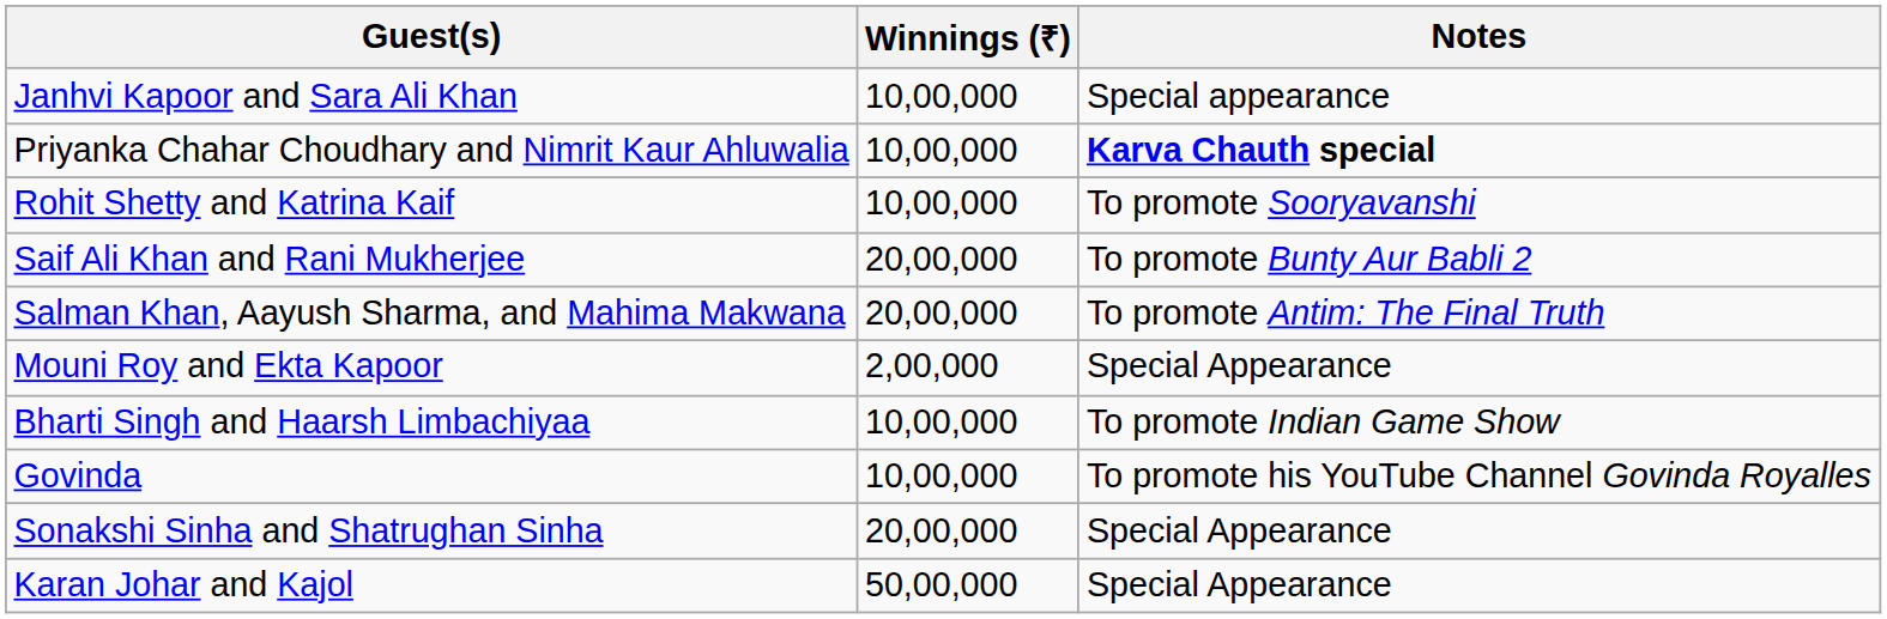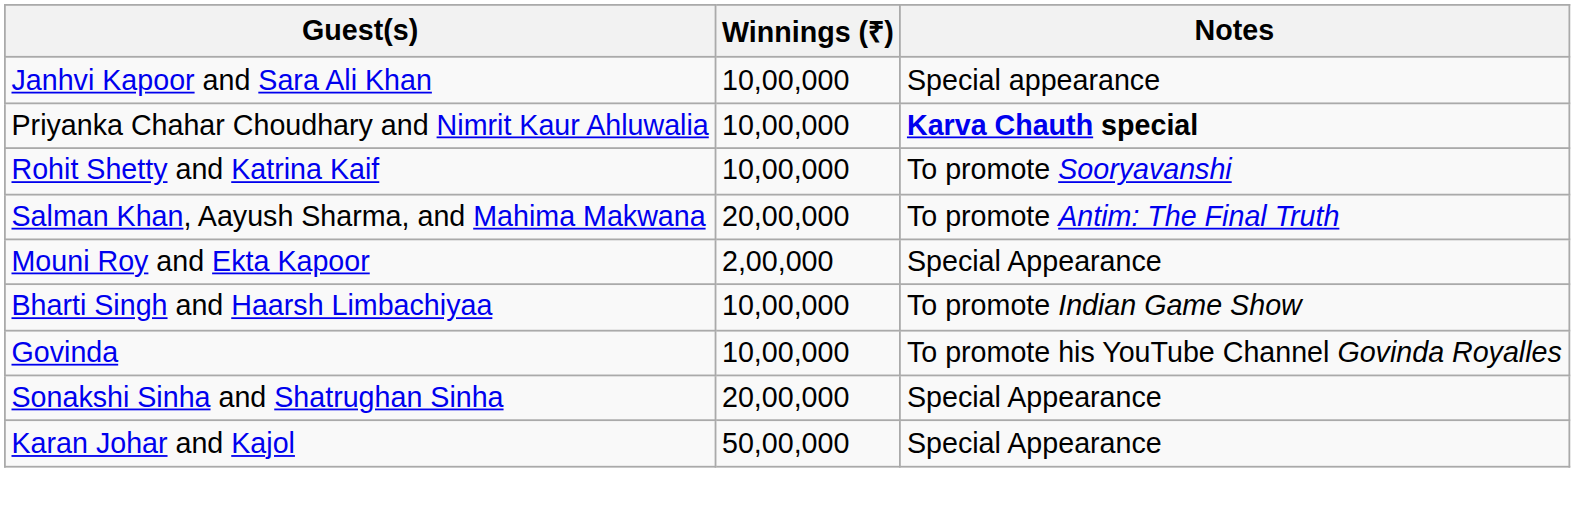- row: Saif Ali Khan and Rani Mukherjee | 20,00,000 | To promote Bunty Aur Babli 2
